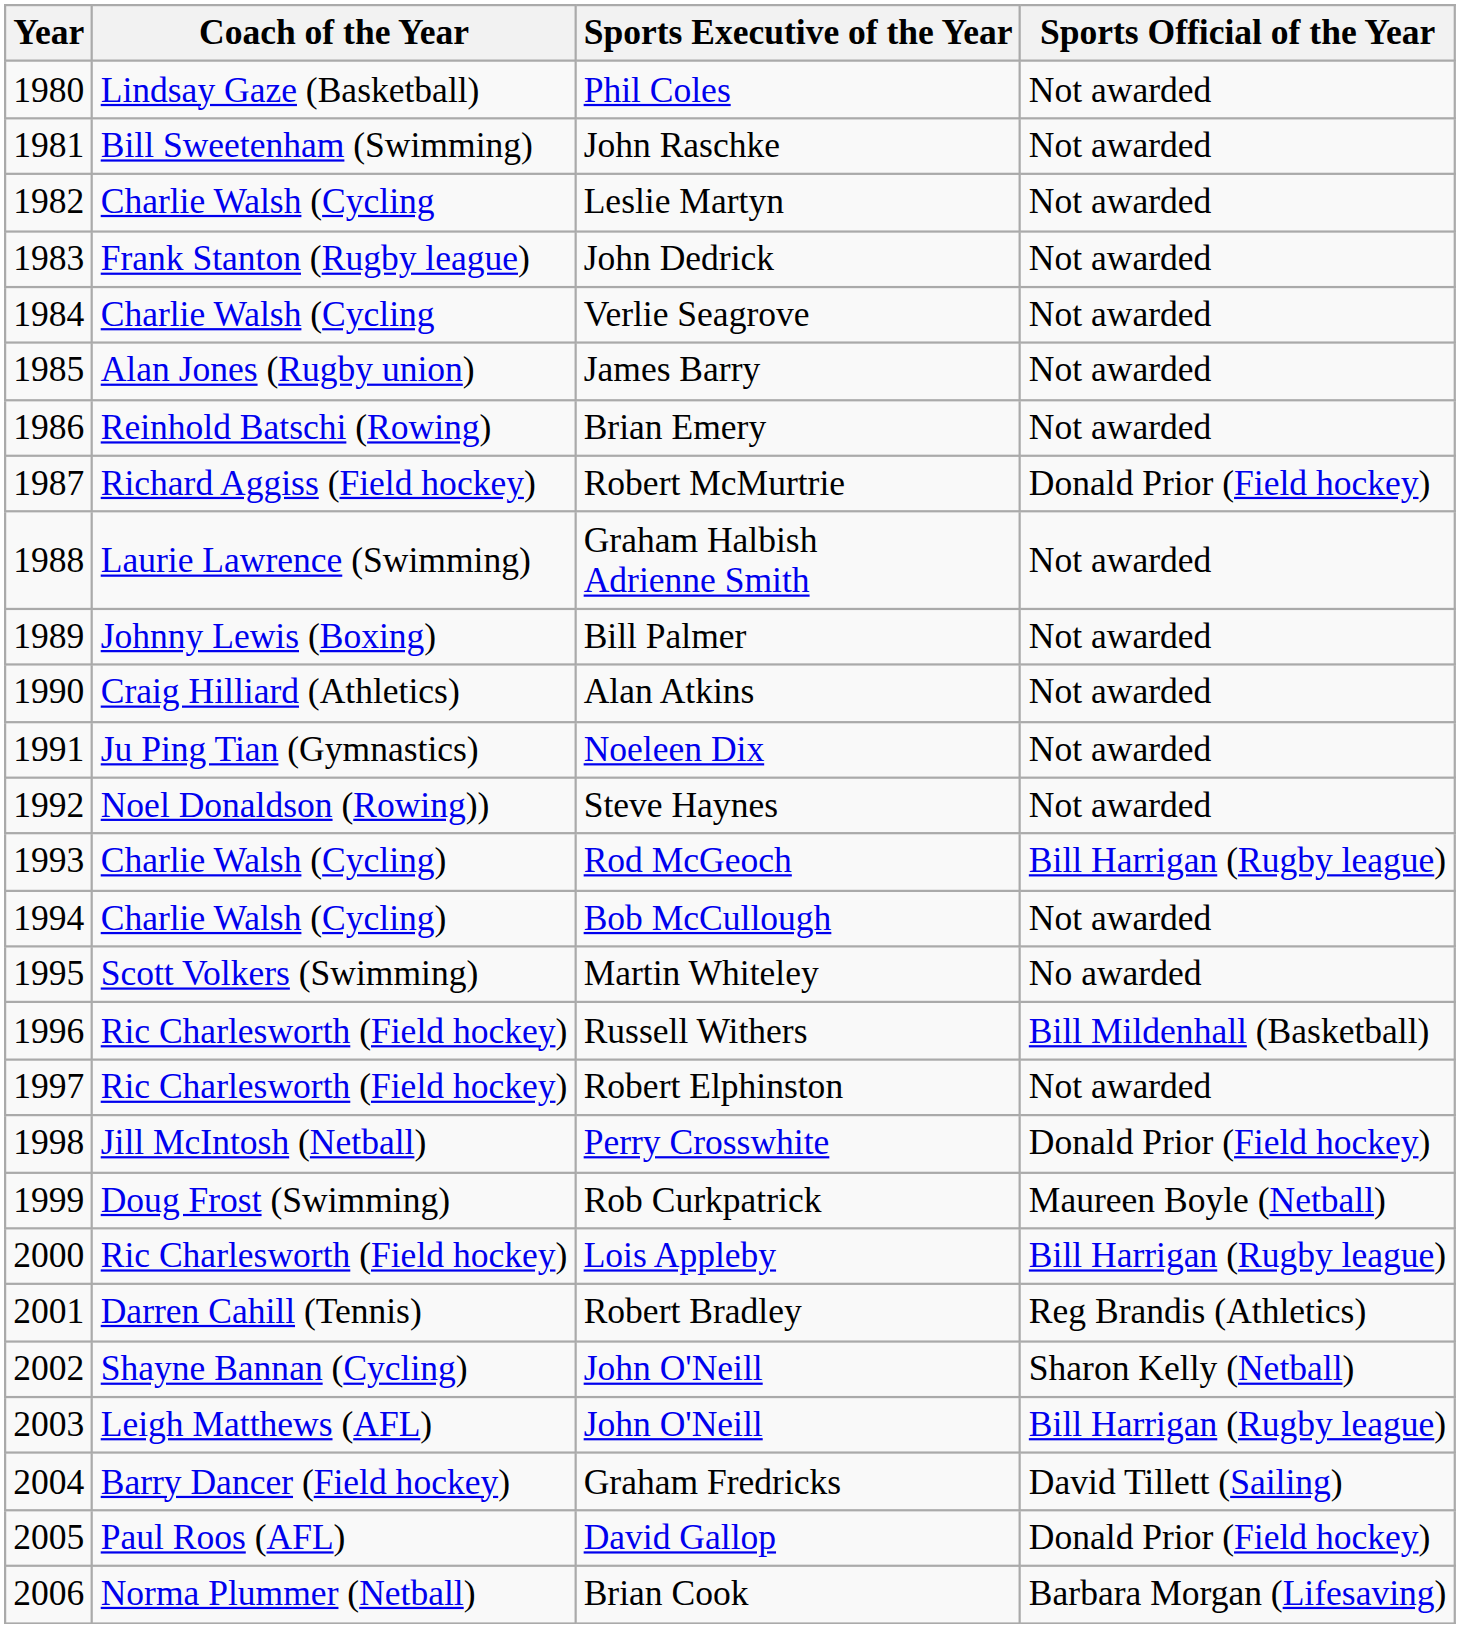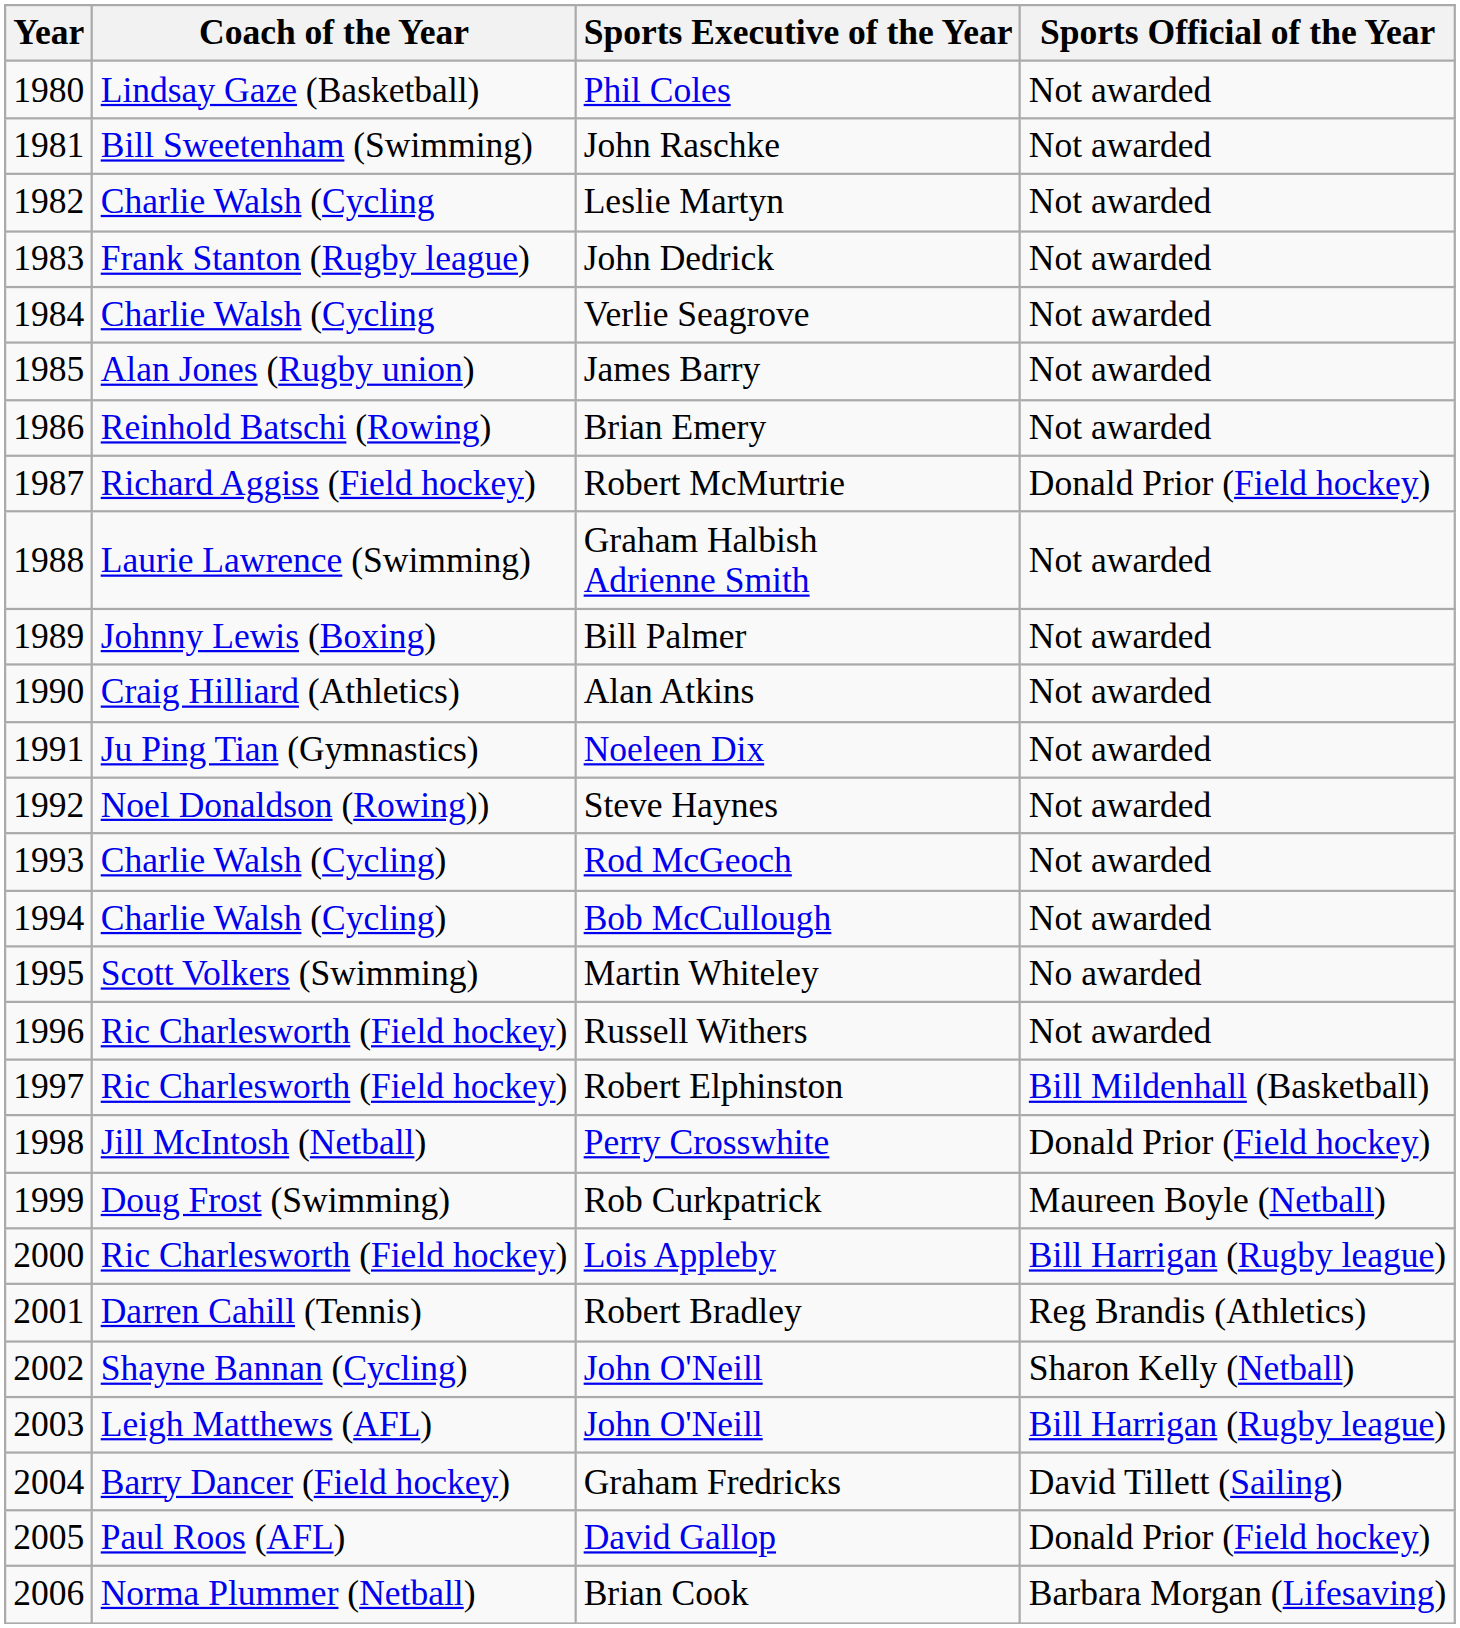Rod McGeoch | Sports Official of the Year: Bill Harrigan (Rugby league) -> Not awarded
Russell Withers | Sports Official of the Year: Bill Mildenhall (Basketball) -> Not awarded
Robert Elphinston | Sports Official of the Year: Not awarded -> Bill Mildenhall (Basketball)
